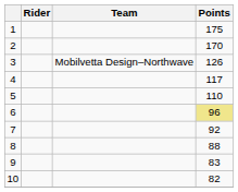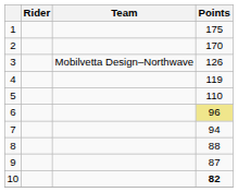4 | Points: 117 -> 119
7 | Points: 92 -> 94
9 | Points: 83 -> 87
10 | Points: normal -> bold
